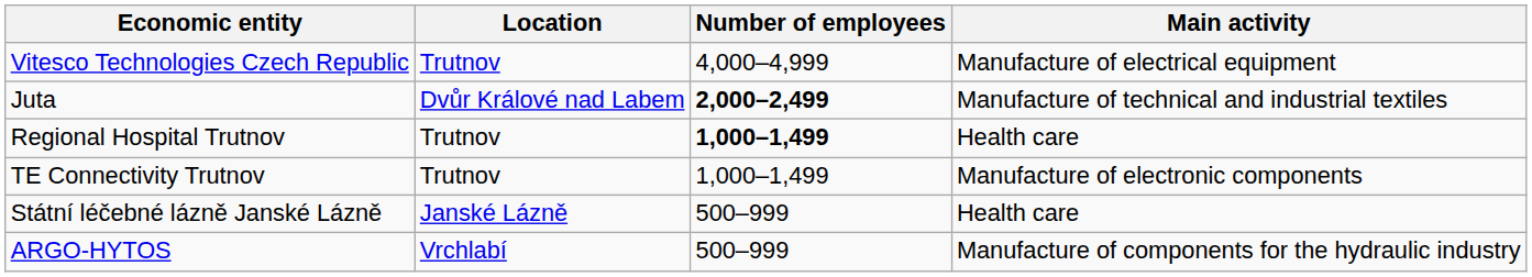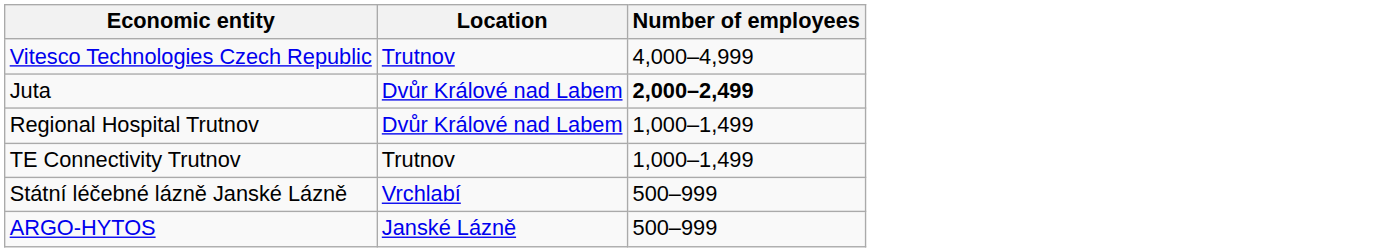- column: Main activity | Manufacture of electrical equipment | Manufacture of technical and industrial textiles | Health care | Manufacture of electronic components | Health care | Manufacture of components for the hydraulic industry
Regional Hospital Trutnov | Location: Trutnov -> Dvůr Králové nad Labem
Regional Hospital Trutnov | Number of employees: bold -> normal
Státní léčebné lázně Janské Lázně | Location: Janské Lázně -> Vrchlabí
ARGO-HYTOS | Location: Vrchlabí -> Janské Lázně
